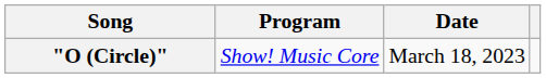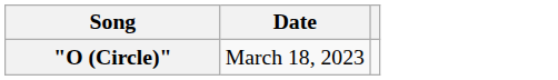- column: Program | Show! Music Core
